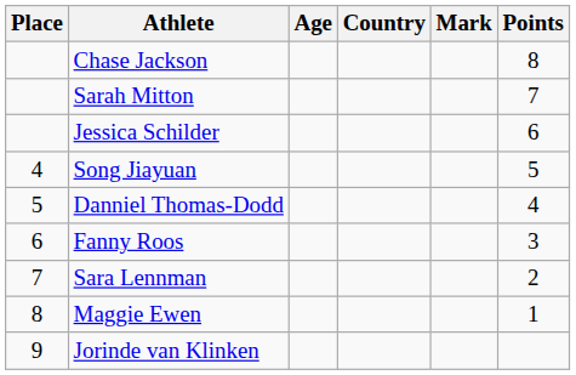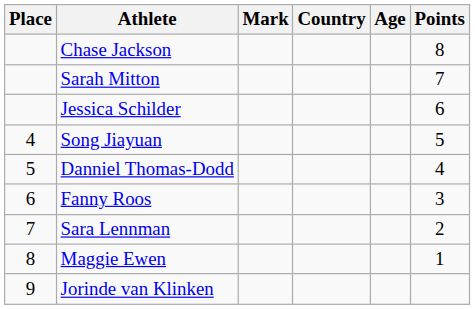columns swapped: Age <-> Mark
